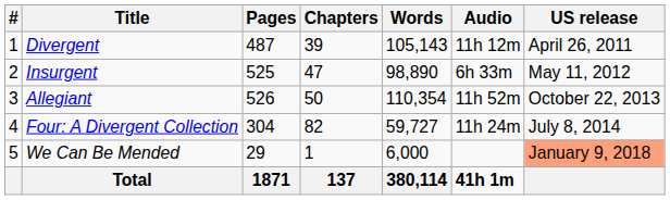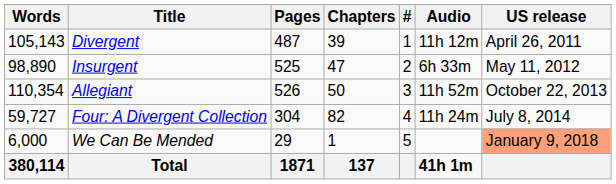columns swapped: # <-> Words
